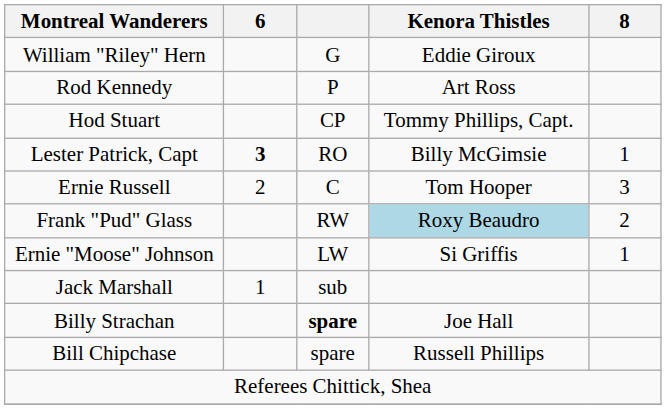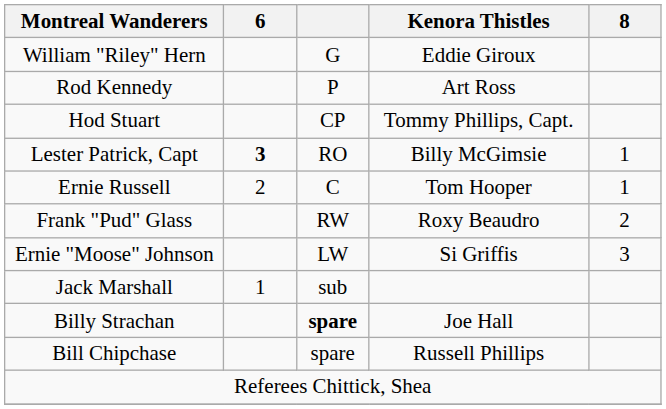Ernie Russell | 8: 3 -> 1
Frank "Pud" Glass | Kenora Thistles: lightblue background -> no background
Ernie "Moose" Johnson | 8: 1 -> 3
